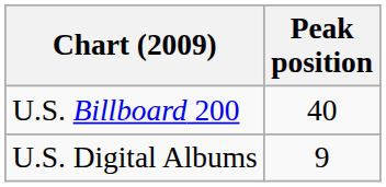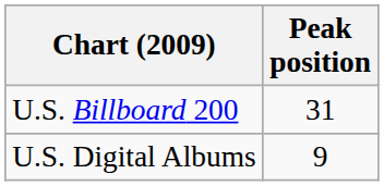U.S. Billboard 200 | Peak position: 40 -> 31
